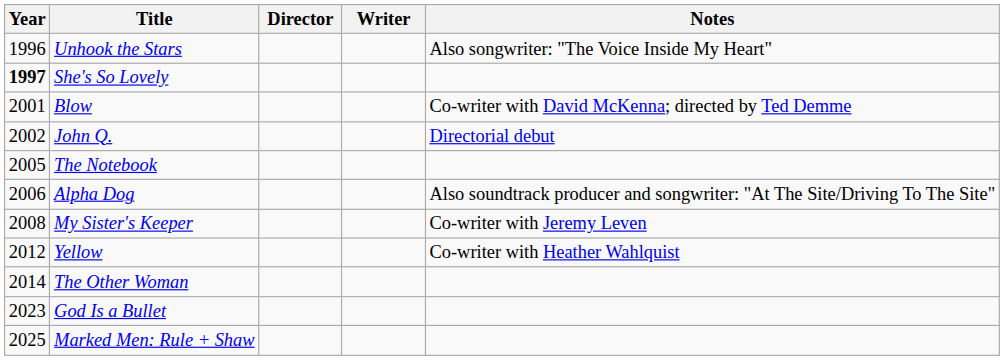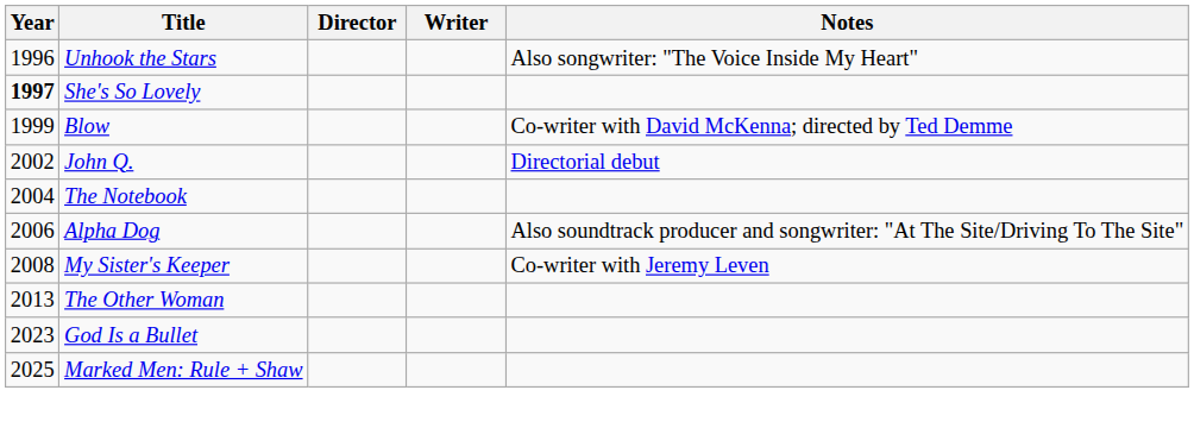Blow | Year: 2001 -> 1999
The Notebook | Year: 2005 -> 2004
- row: 2012 | Yellow | Co-writer with Heather Wahlquist
The Other Woman | Year: 2014 -> 2013
